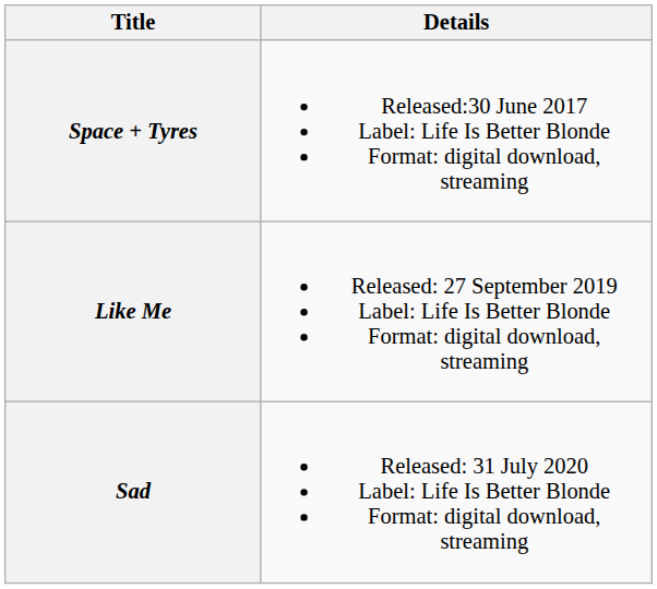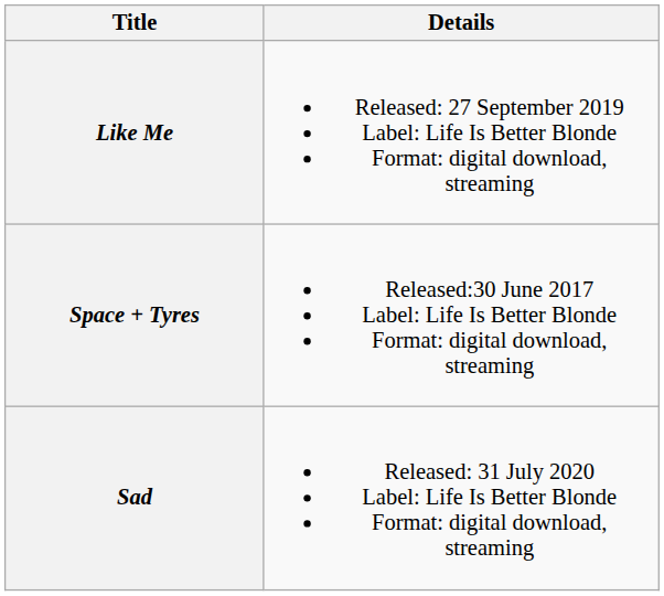rows swapped: Space + Tyres <-> Like Me
